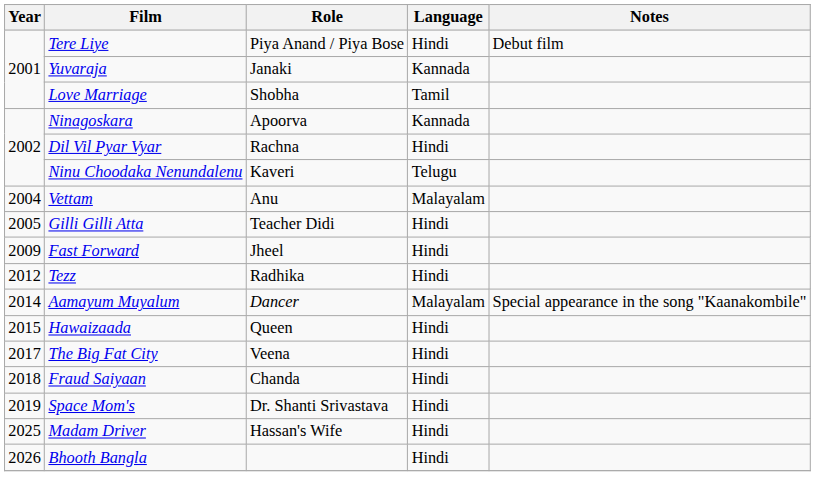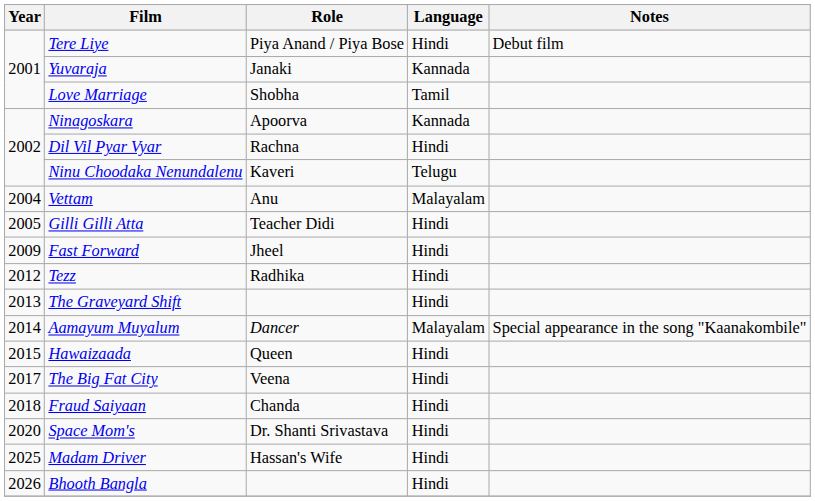+ row: 2013 | The Graveyard Shift | Hindi
Space Mom's | Year: 2019 -> 2020
